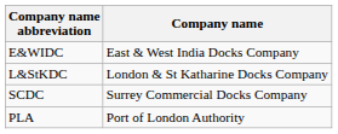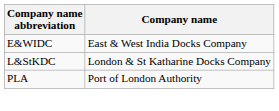- row: SCDC | Surrey Commercial Docks Company
